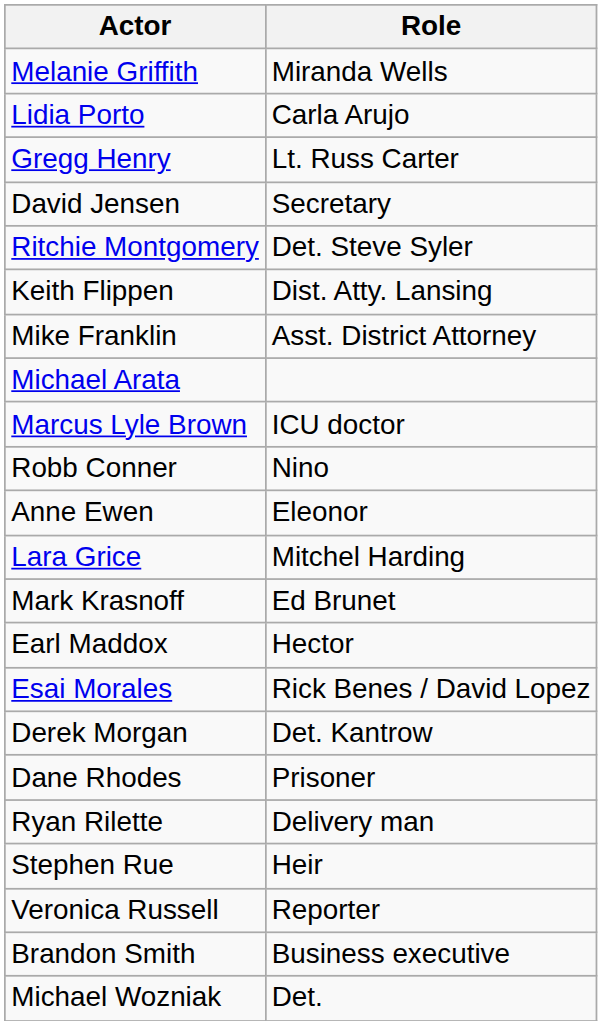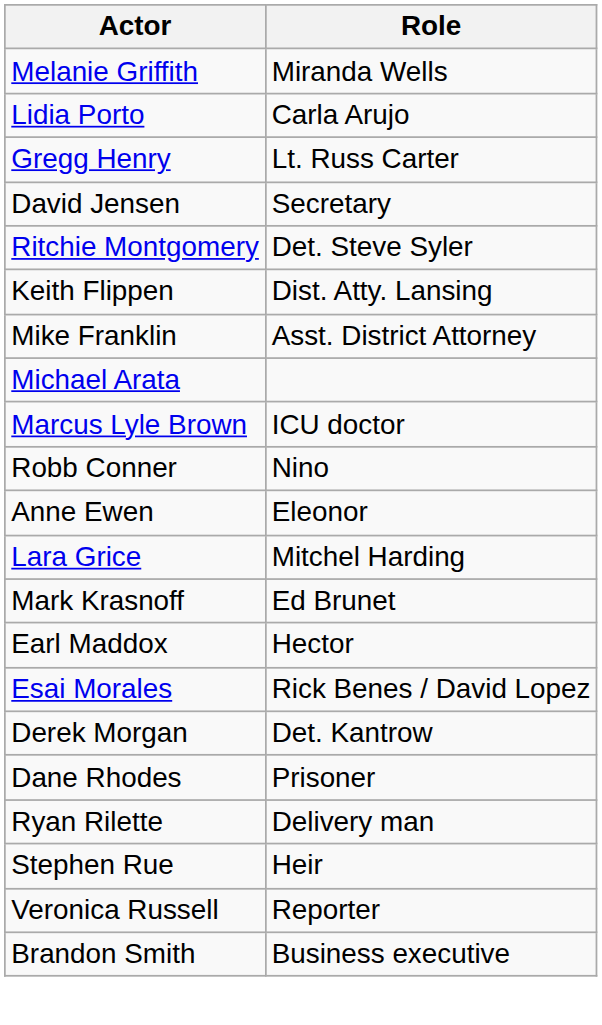- row: Michael Wozniak | Det.
